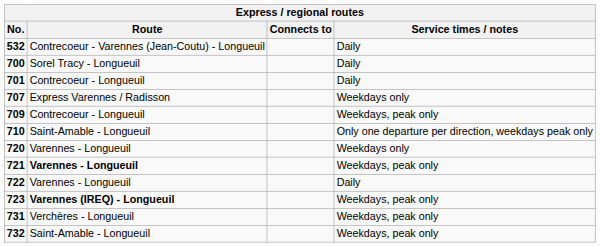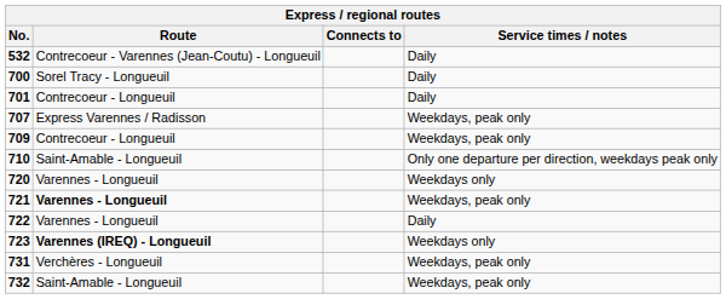707 | Service times / notes: Weekdays only -> Weekdays, peak only
723 | Service times / notes: Weekdays, peak only -> Weekdays only
